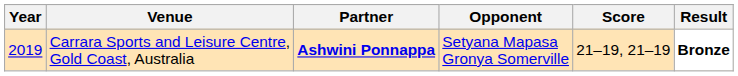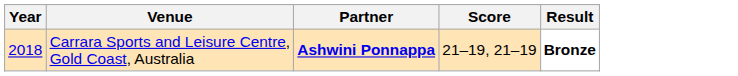- column: Opponent | Setyana Mapasa Gronya Somerville
Carrara Sports and Leisure Centre, Gold Coast, Australia | Year: 2019 -> 2018
